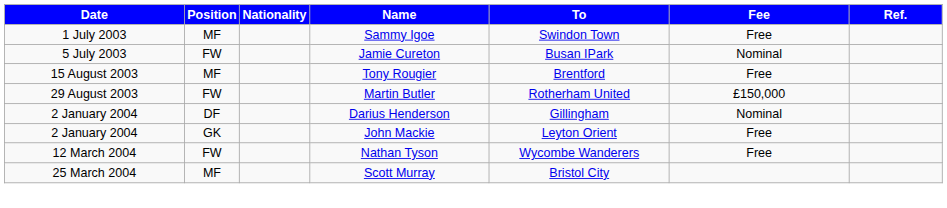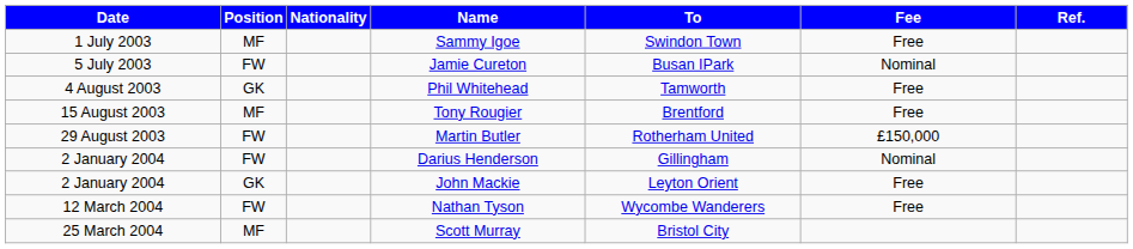+ row: 4 August 2003 | GK | Phil Whitehead | Tamworth | Free
Darius Henderson | Position: DF -> FW
